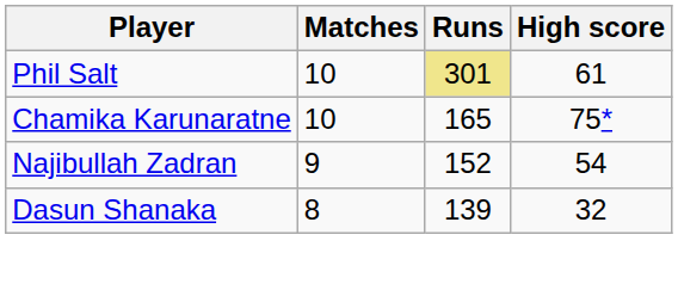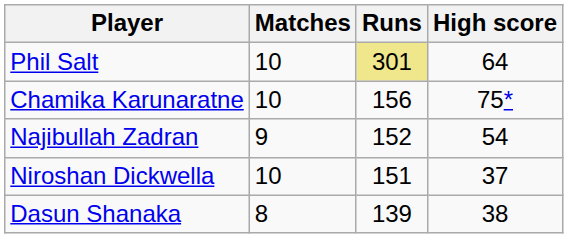Phil Salt | High score: 61 -> 64
Chamika Karunaratne | Runs: 165 -> 156
+ row: Niroshan Dickwella | 10 | 151 | 37
Dasun Shanaka | High score: 32 -> 38
